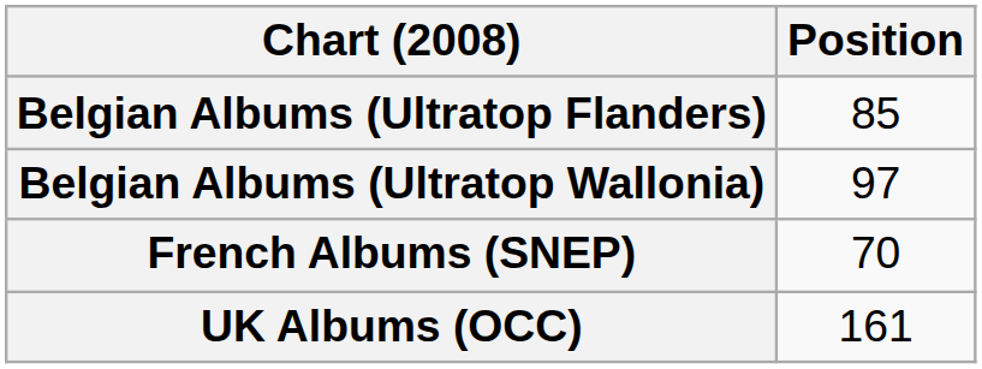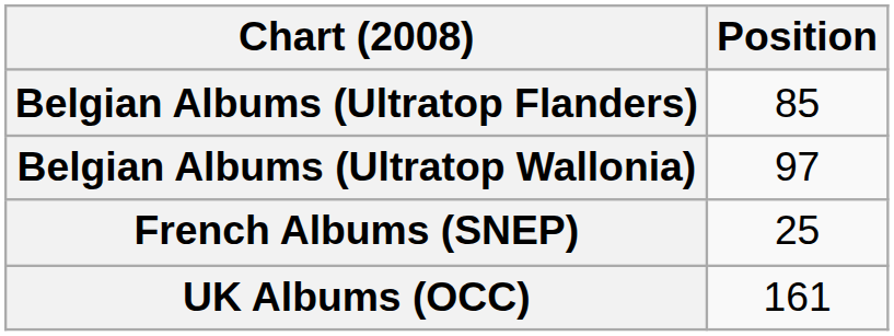French Albums (SNEP) | Position: 70 -> 25
